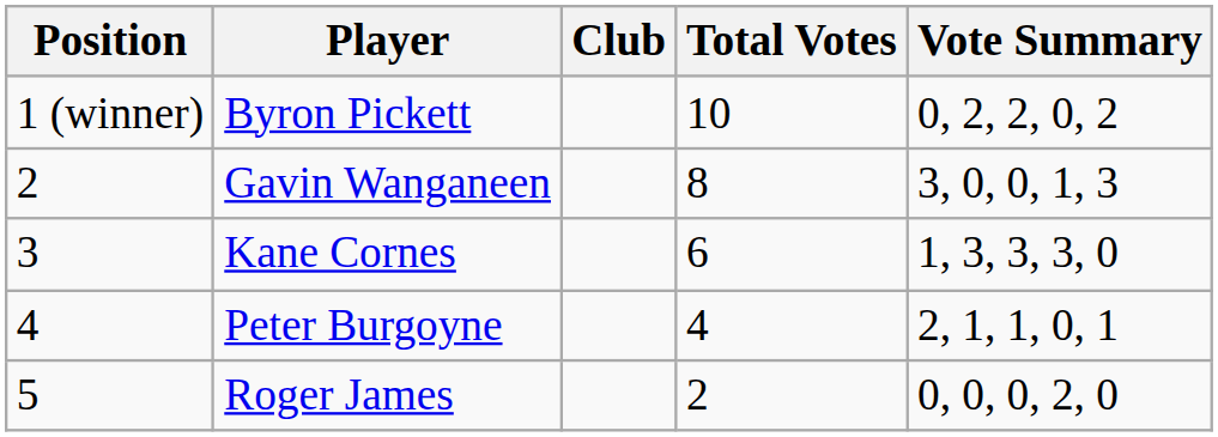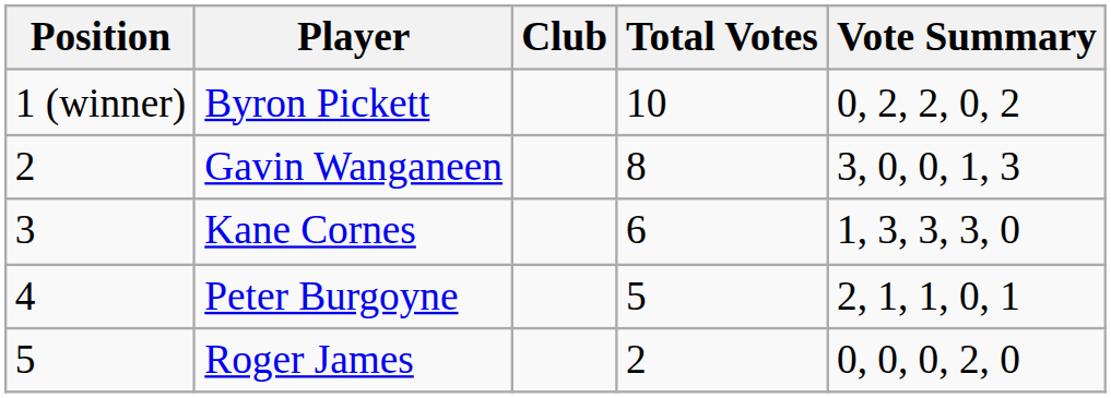Peter Burgoyne | Total Votes: 4 -> 5
